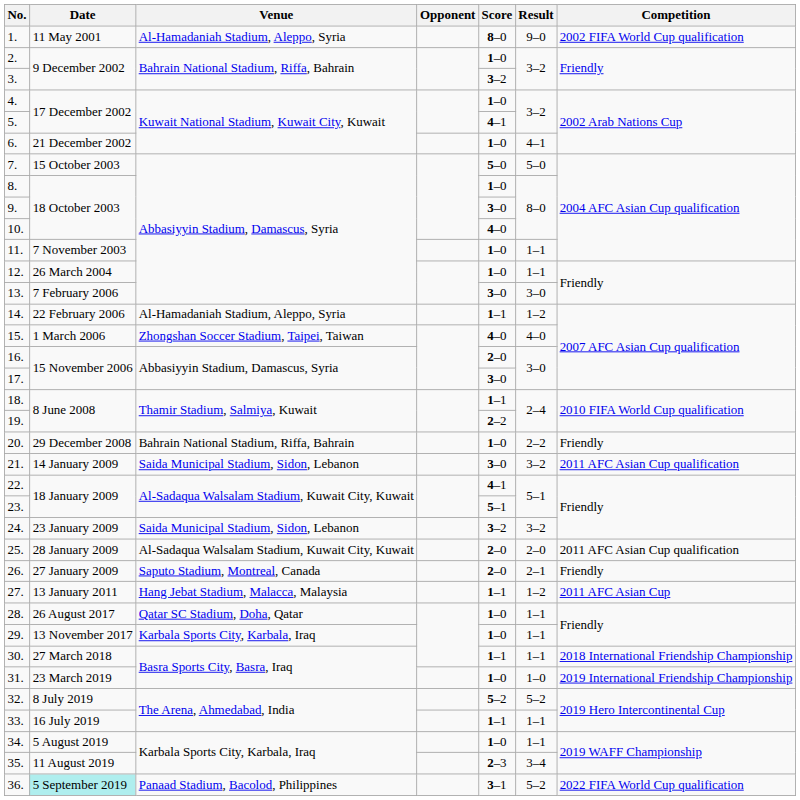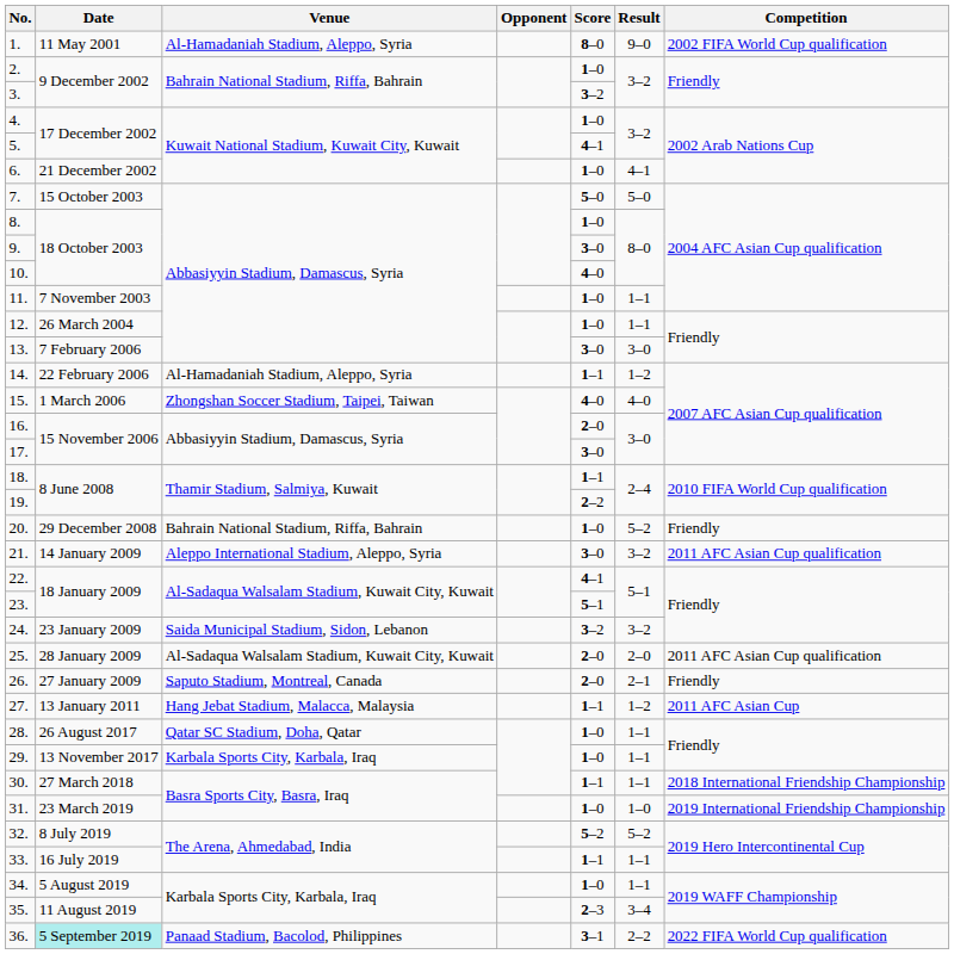20. | Result: 2–2 -> 5–2
21. | Venue: Saida Municipal Stadium, Sidon, Lebanon -> Aleppo International Stadium, Aleppo, Syria
36. | Result: 5–2 -> 2–2
